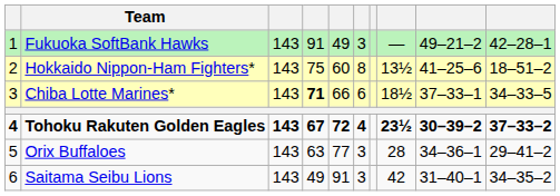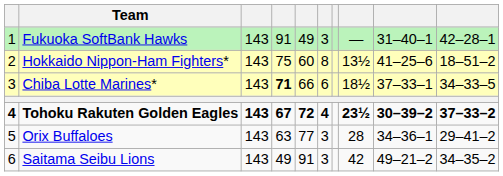Fukuoka SoftBank Hawks | column 9: 49–21–2 -> 31–40–1
Saitama Seibu Lions | column 9: 31–40–1 -> 49–21–2
